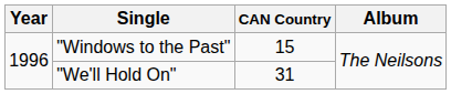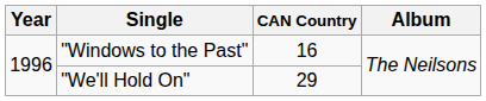"Windows to the Past" | CAN Country: 15 -> 16
"We'll Hold On" | CAN Country: 31 -> 29
